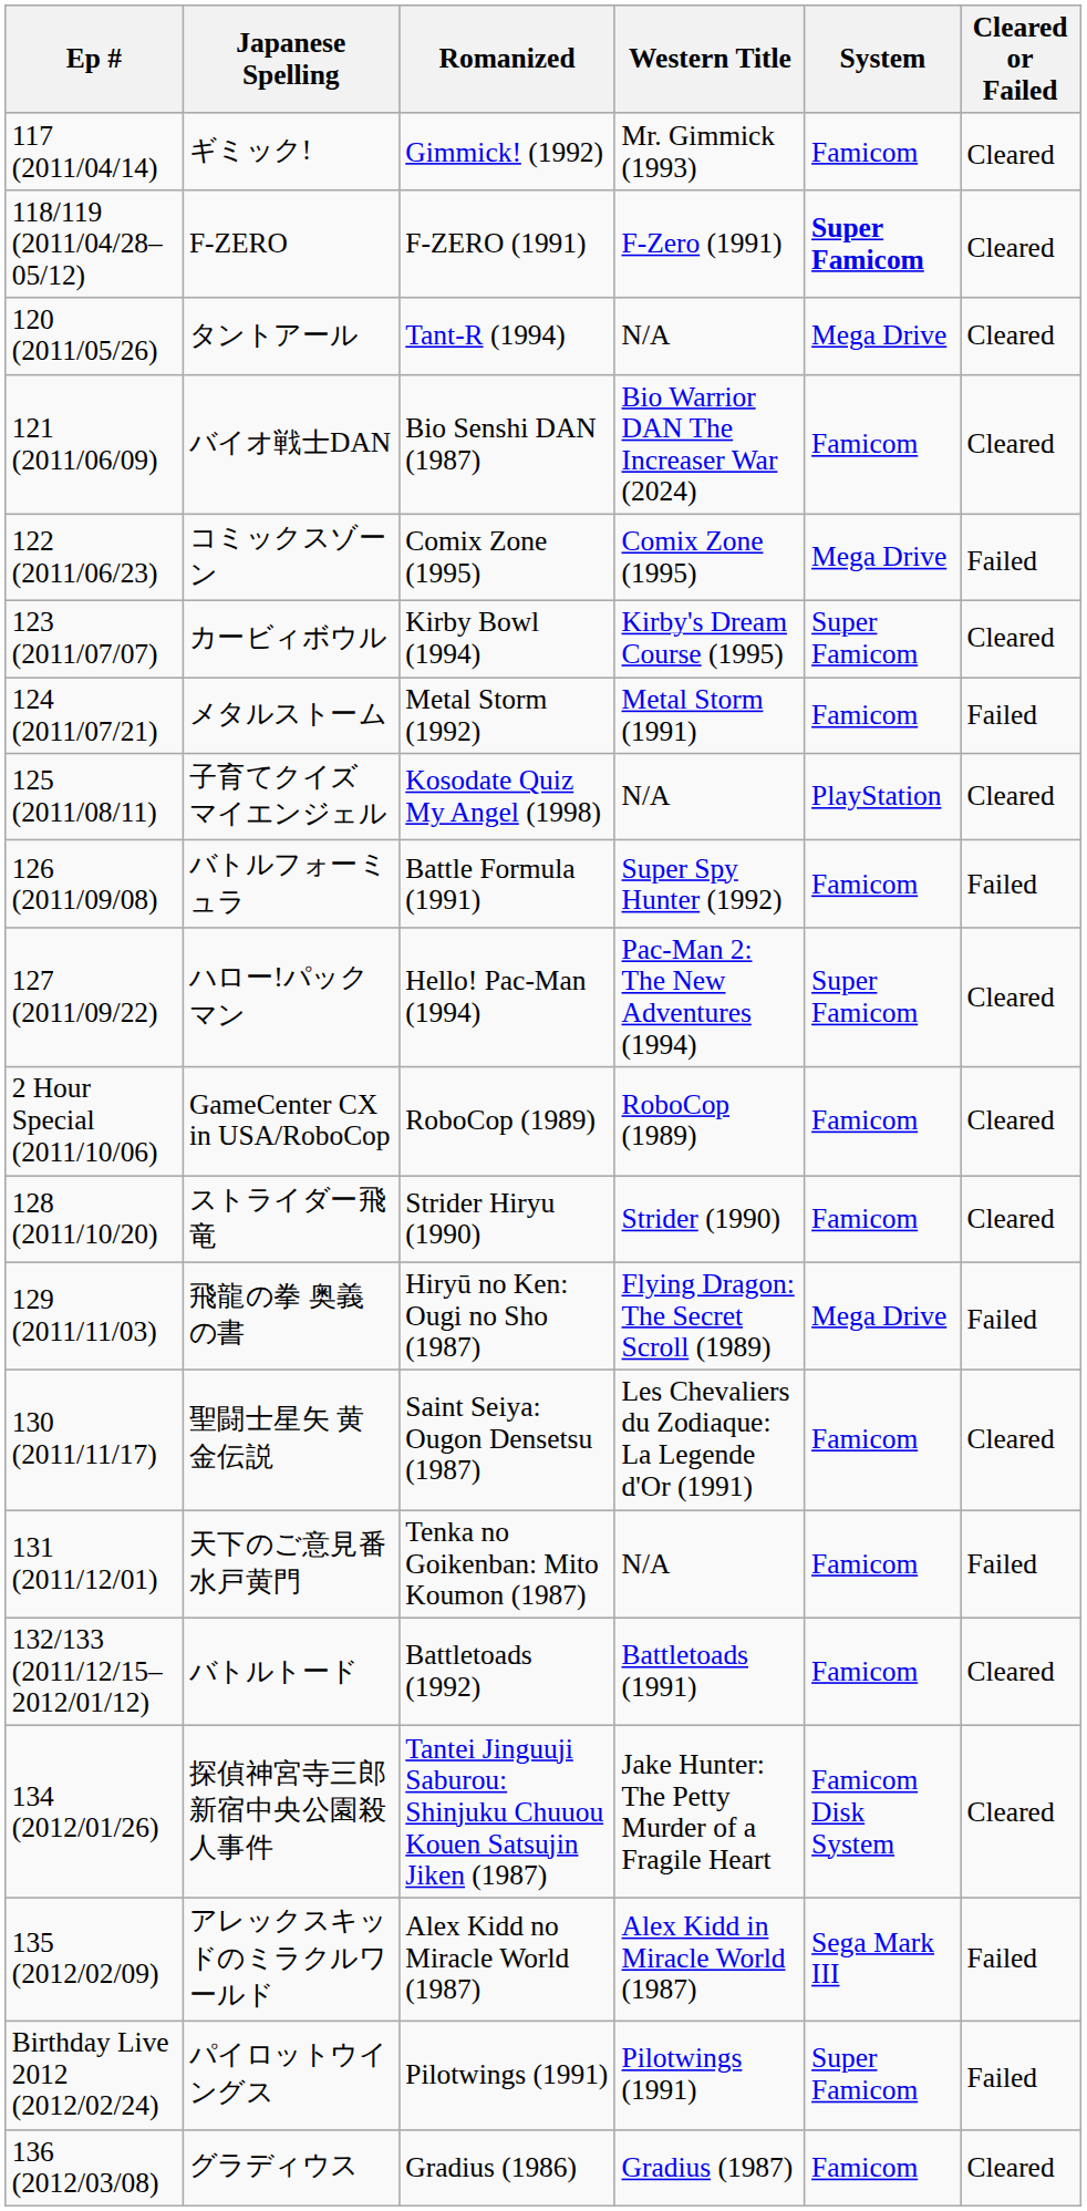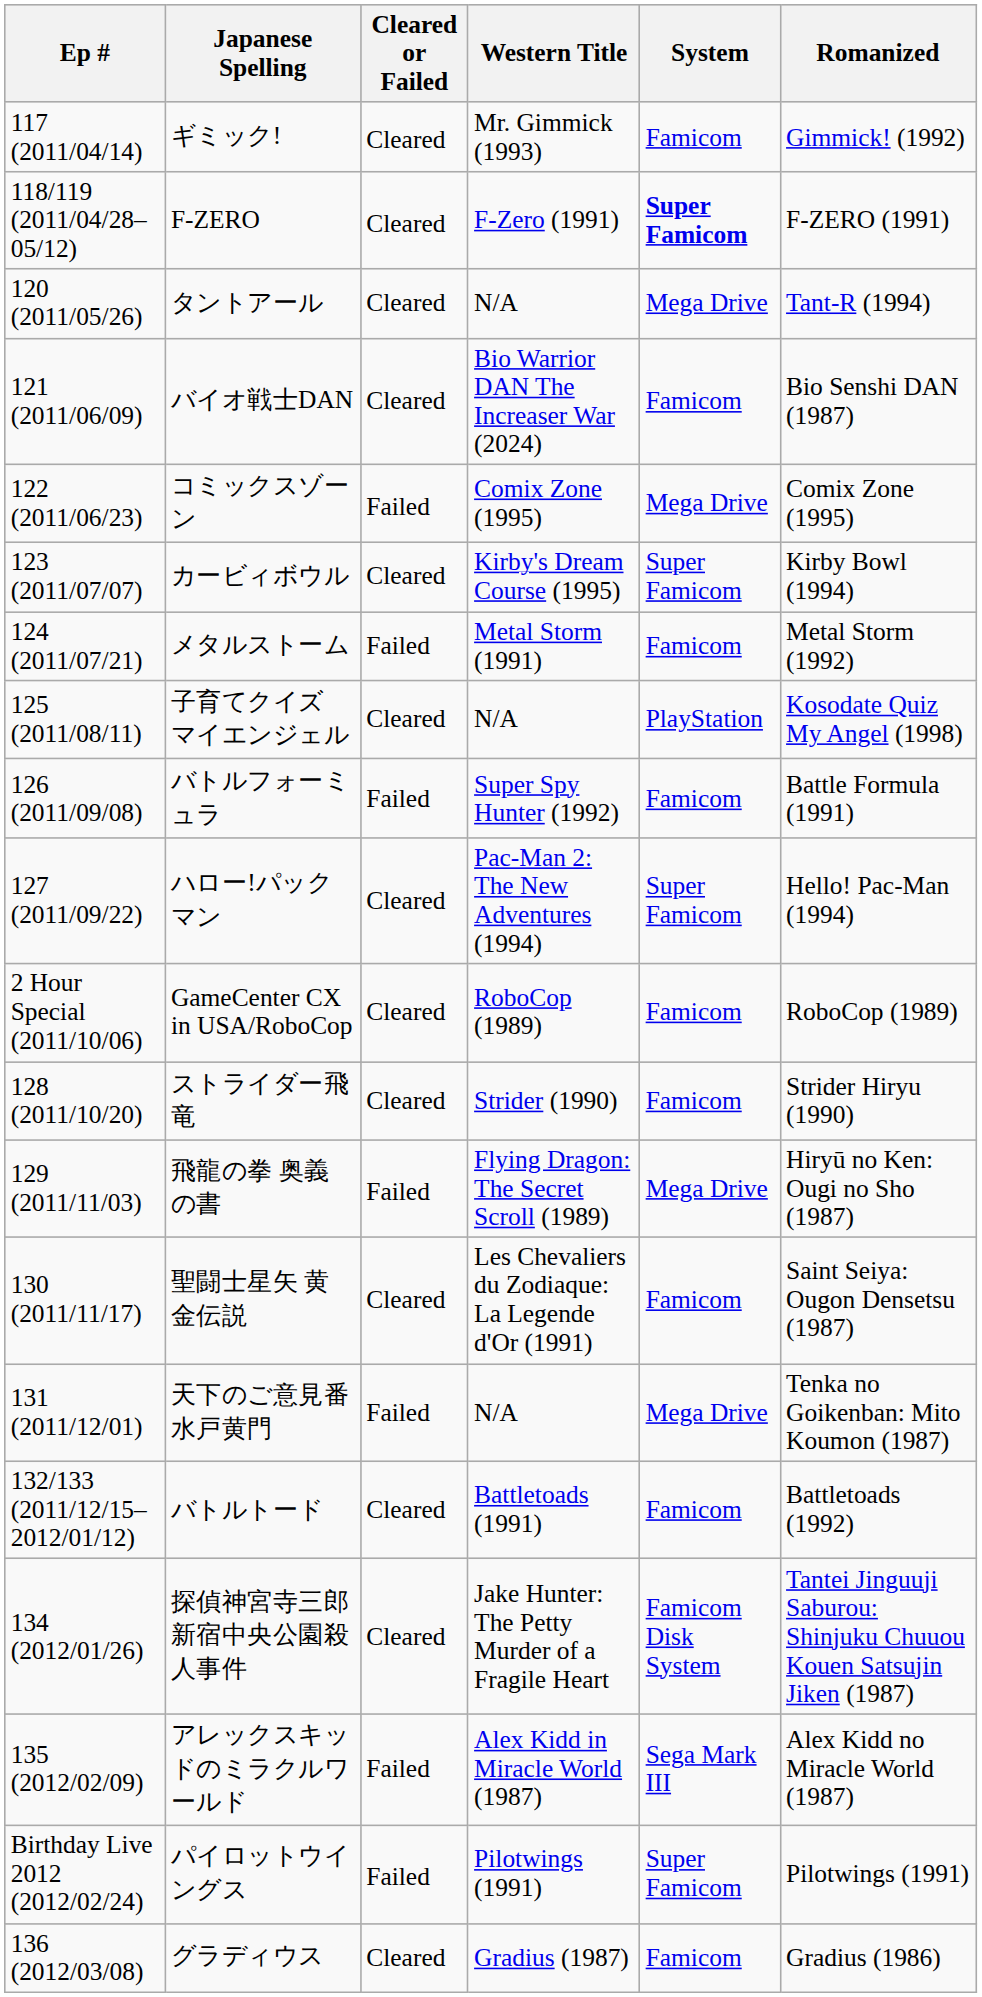columns swapped: Romanized <-> Cleared or Failed
天下のご意見番 水戸黄門 | System: Famicom -> Mega Drive
